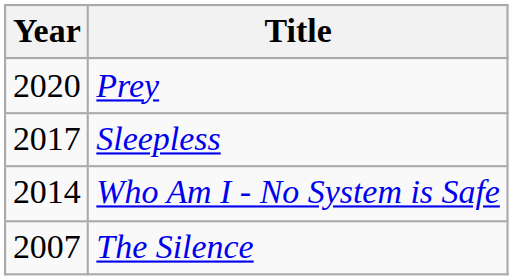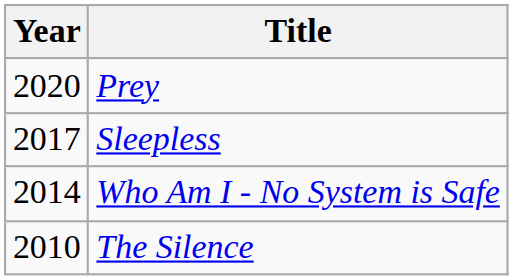The Silence | Year: 2007 -> 2010
